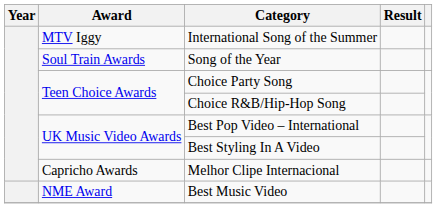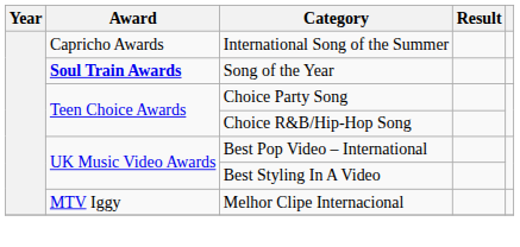International Song of the Summer | Award: MTV Iggy -> Capricho Awards
Song of the Year | Award: normal -> bold
Melhor Clipe Internacional | Award: Capricho Awards -> MTV Iggy
- row: NME Award | Best Music Video
